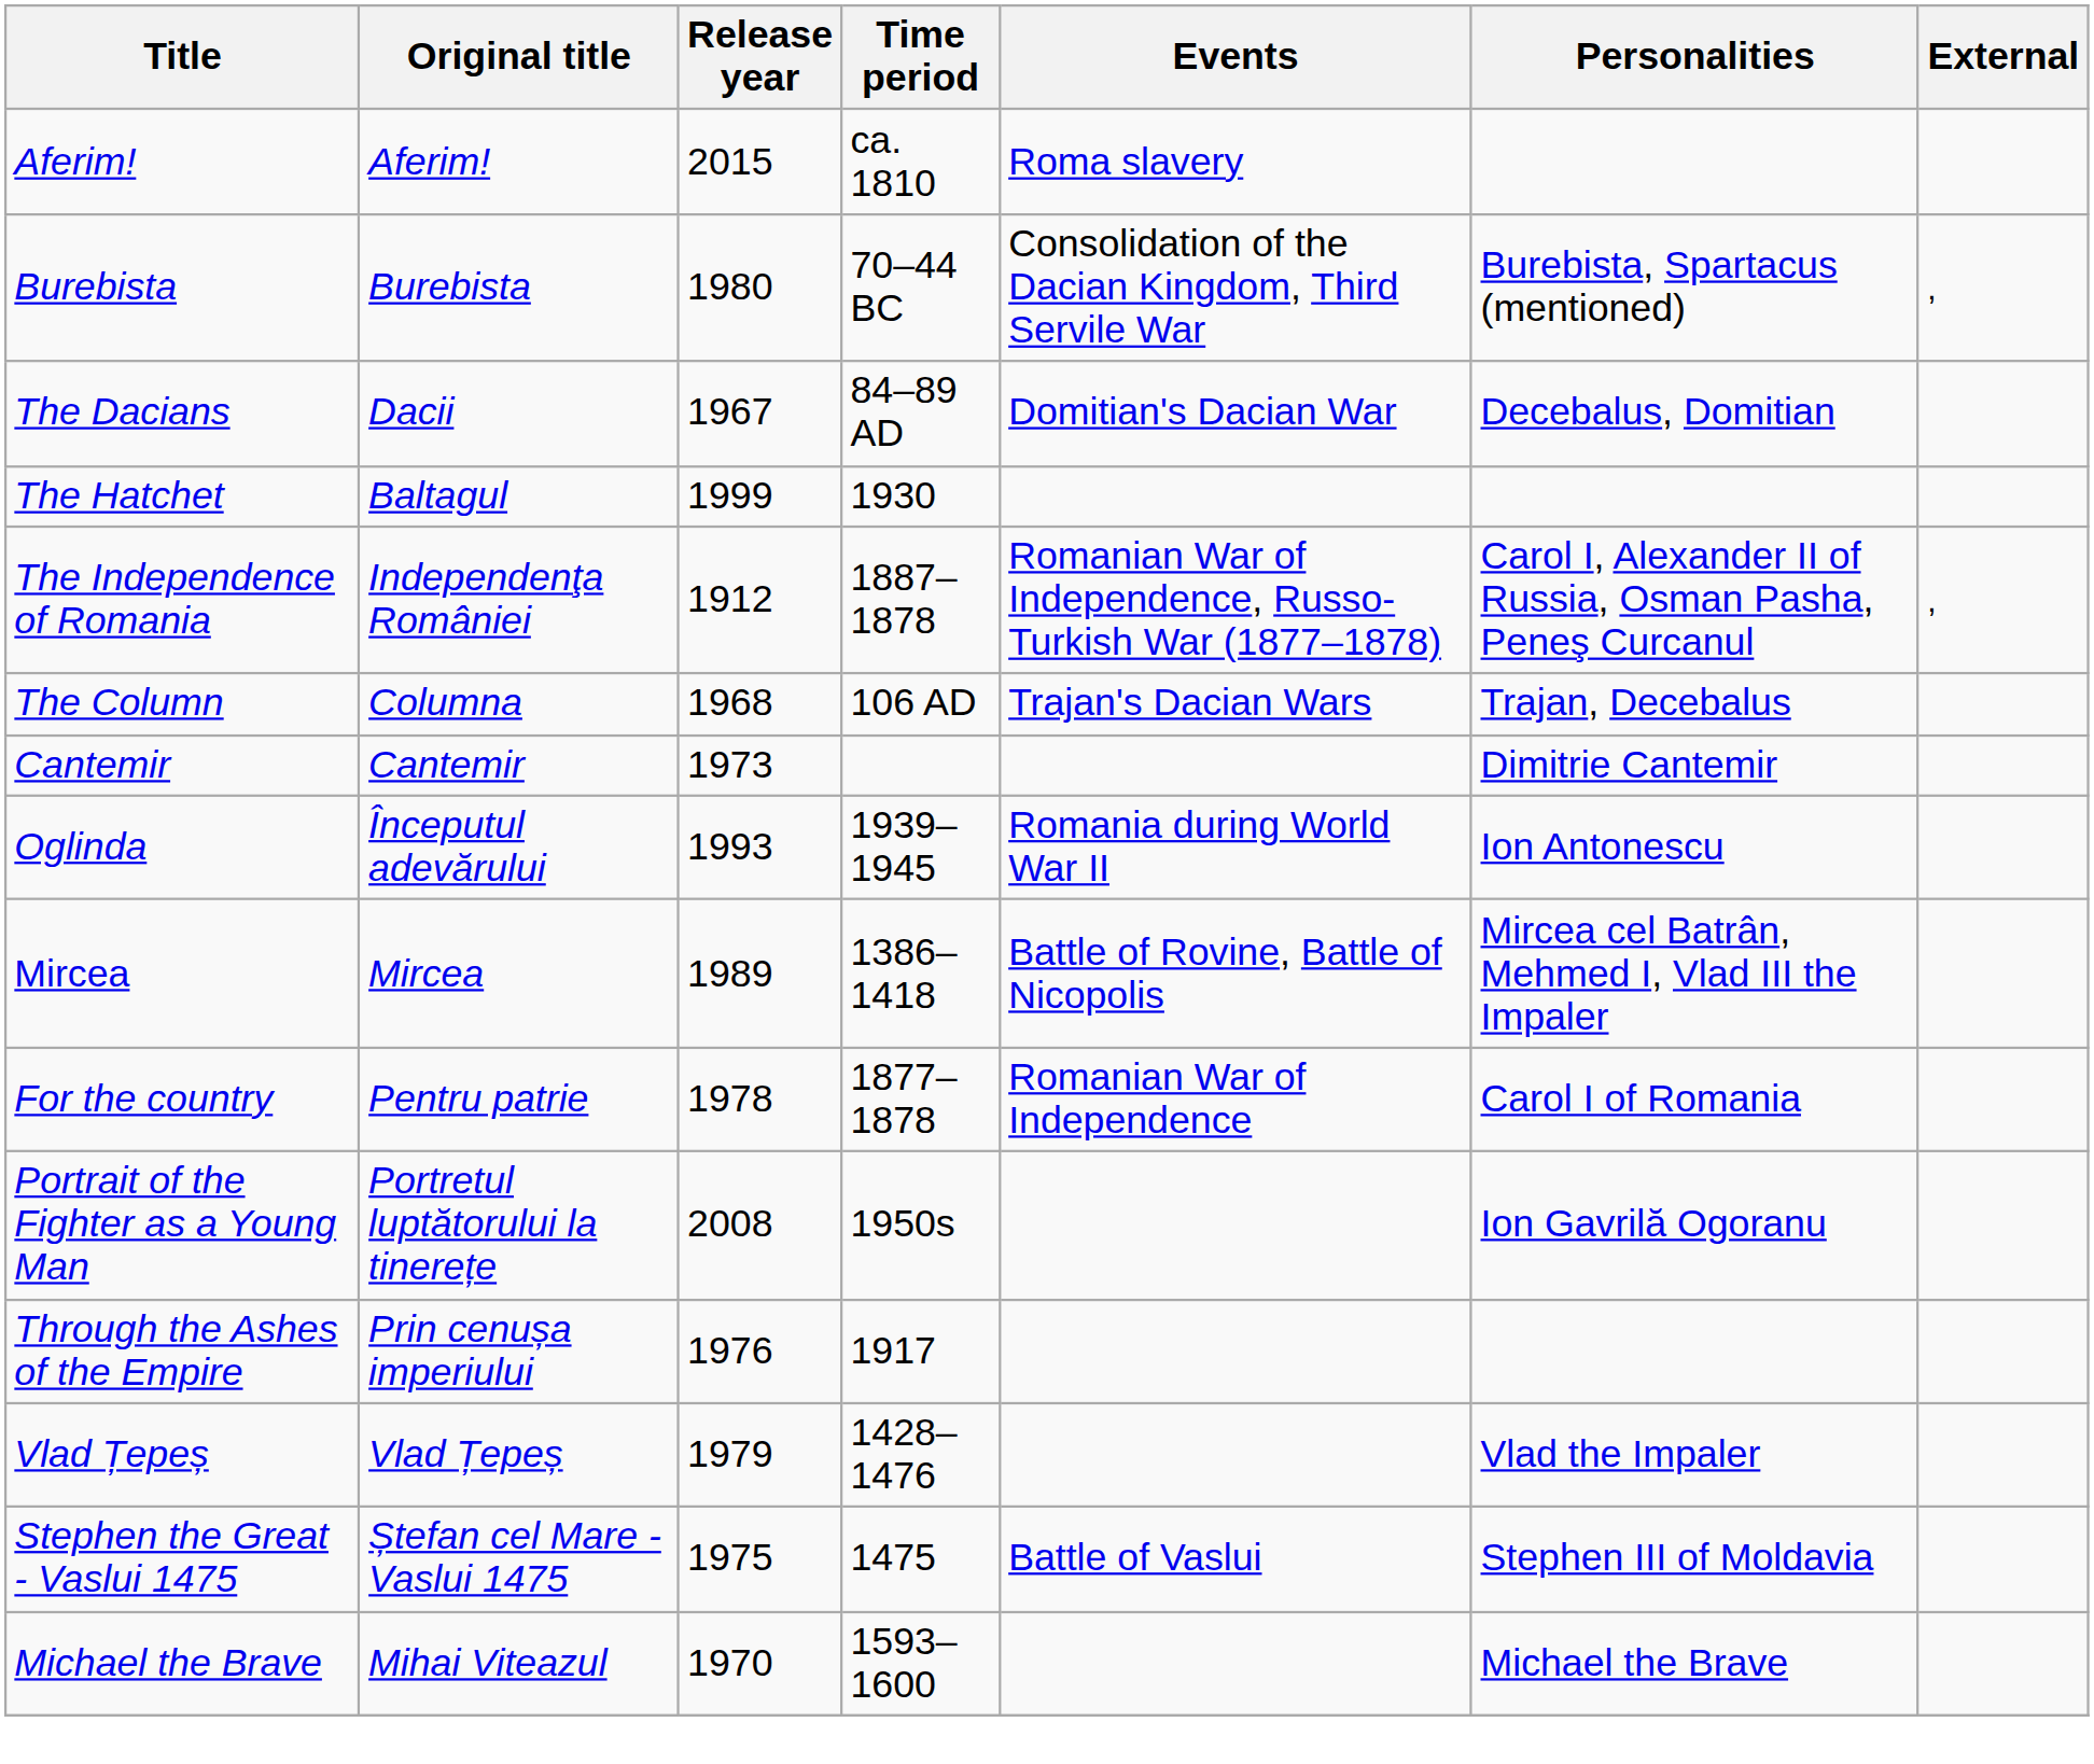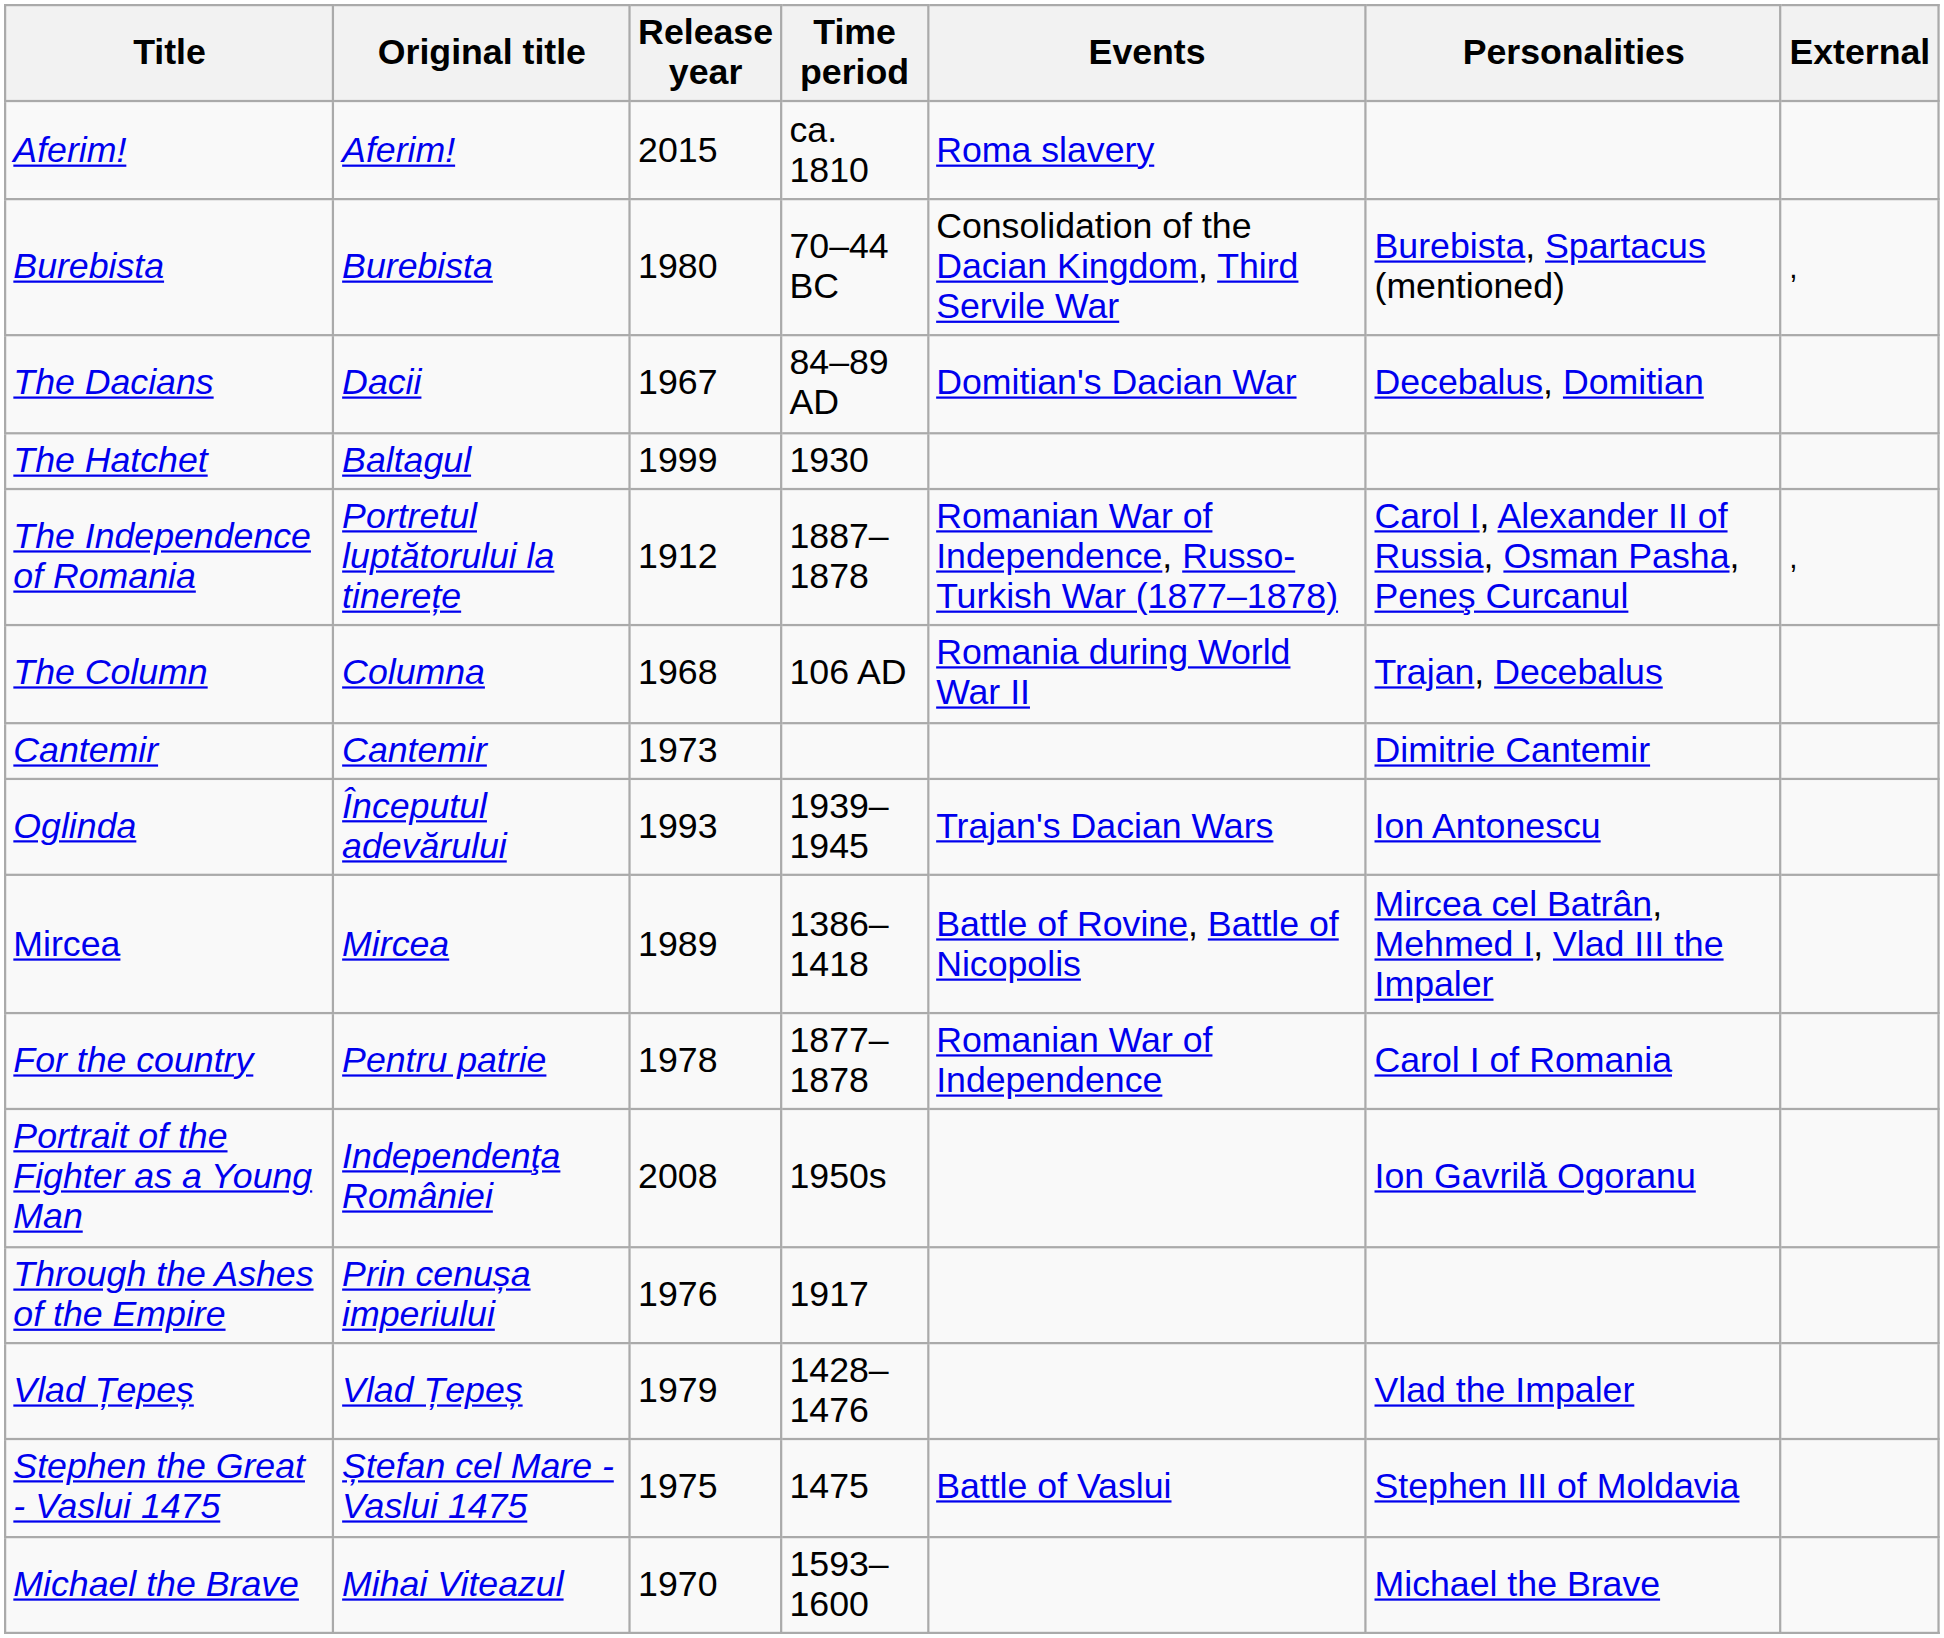The Independence of Romania | Original title: Independenţa României -> Portretul luptătorului la tinerețe
The Column | Events: Trajan's Dacian Wars -> Romania during World War II
Oglinda | Events: Romania during World War II -> Trajan's Dacian Wars
Portrait of the Fighter as a Young Man | Original title: Portretul luptătorului la tinerețe -> Independenţa României
